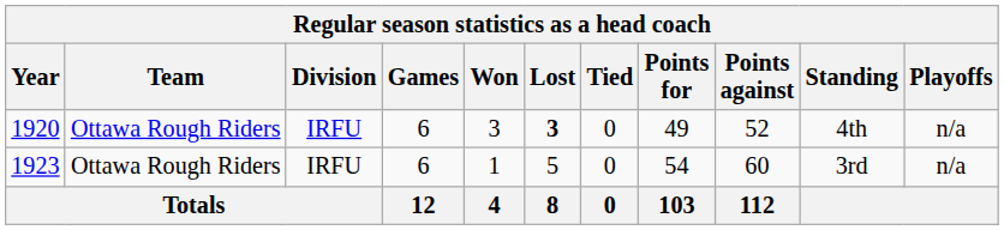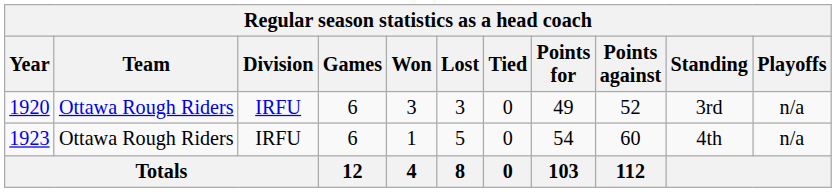1920 | Lost: bold -> normal
1920 | Standing: 4th -> 3rd
1923 | Standing: 3rd -> 4th
